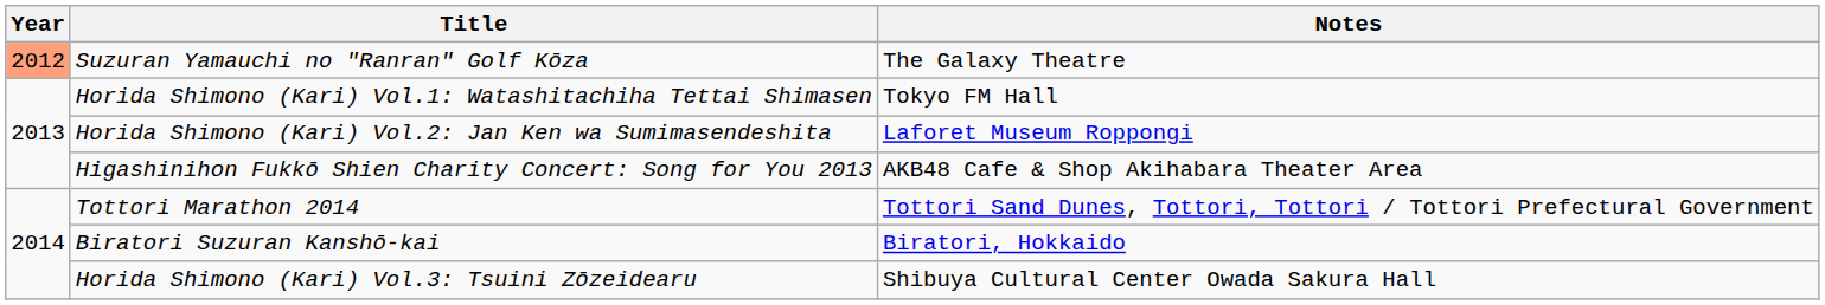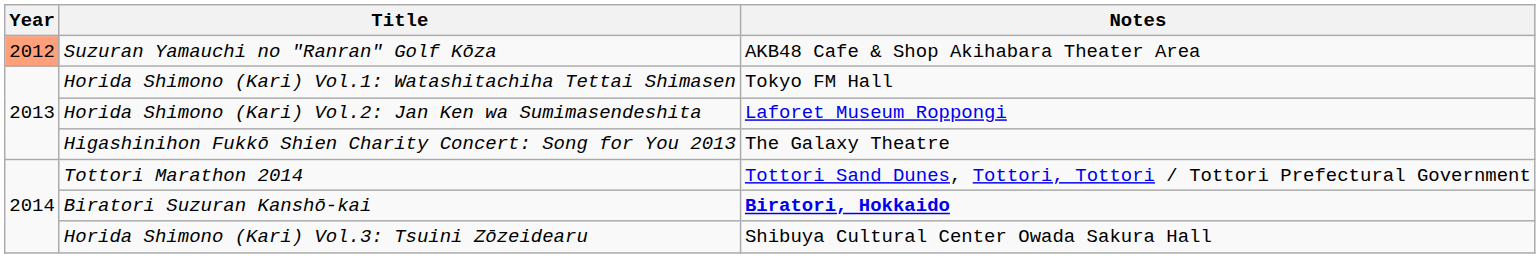Suzuran Yamauchi no "Ranran" Golf Kōza | Notes: The Galaxy Theatre -> AKB48 Cafe & Shop Akihabara Theater Area
Higashinihon Fukkō Shien Charity Concert: Song for You 2013 | Notes: AKB48 Cafe & Shop Akihabara Theater Area -> The Galaxy Theatre
Biratori Suzuran Kanshō-kai | Notes: normal -> bold
